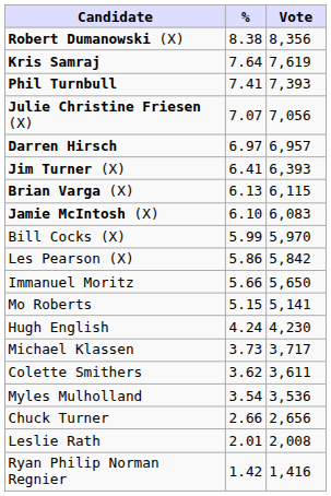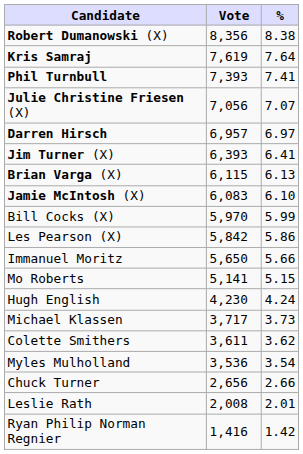columns swapped: Vote <-> %
